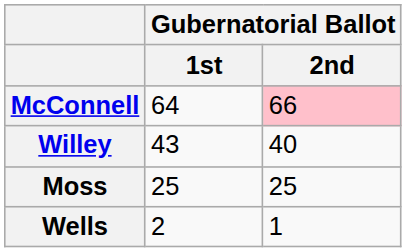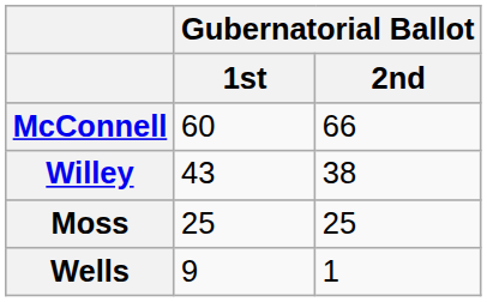McConnell | Gubernatorial Ballot / 1st: 64 -> 60
McConnell | Gubernatorial Ballot / 2nd: pink background -> no background
Willey | Gubernatorial Ballot / 2nd: 40 -> 38
Wells | Gubernatorial Ballot / 1st: 2 -> 9
